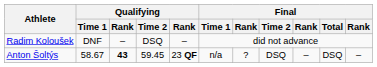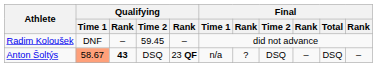Radim Koloušek | Qualifying / Time 2: DSQ -> 59.45
Anton Šoltýs | Qualifying / Time 1: no background -> lightsalmon background
Anton Šoltýs | Qualifying / Time 2: 59.45 -> DSQ
